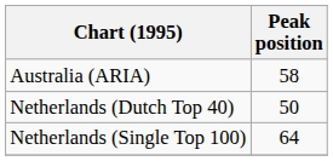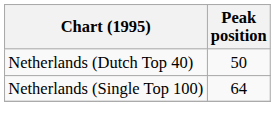- row: Australia (ARIA) | 58
